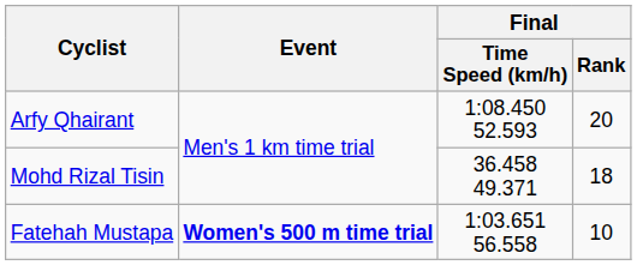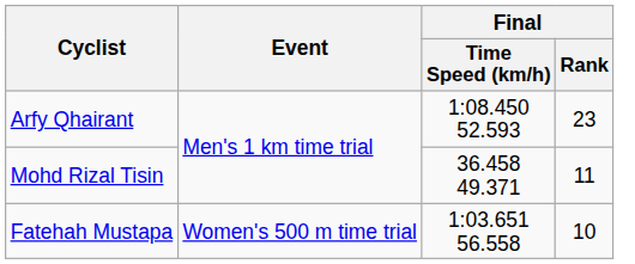Arfy Qhairant | Final / Rank: 20 -> 23
Mohd Rizal Tisin | Final / Rank: 18 -> 11
Fatehah Mustapa | Event: bold -> normal
